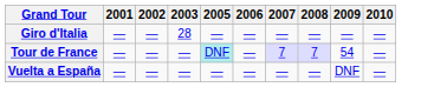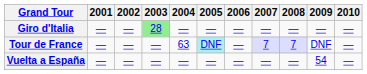+ column: 2004 | — | 63 | —
Giro d'Italia | 2003: no background -> lightgreen background
Tour de France | 2009: 54 -> DNF
Vuelta a España | 2009: DNF -> 54
